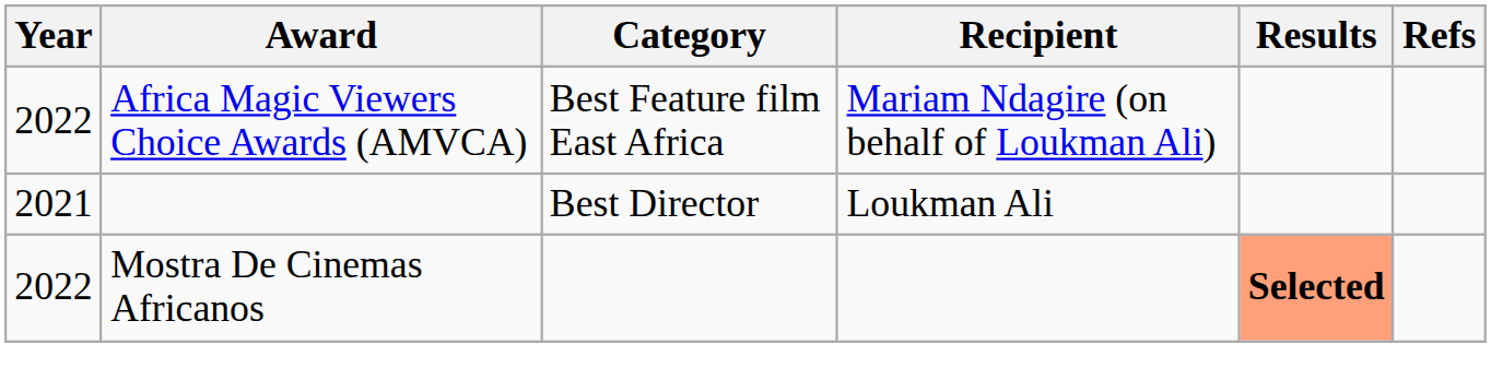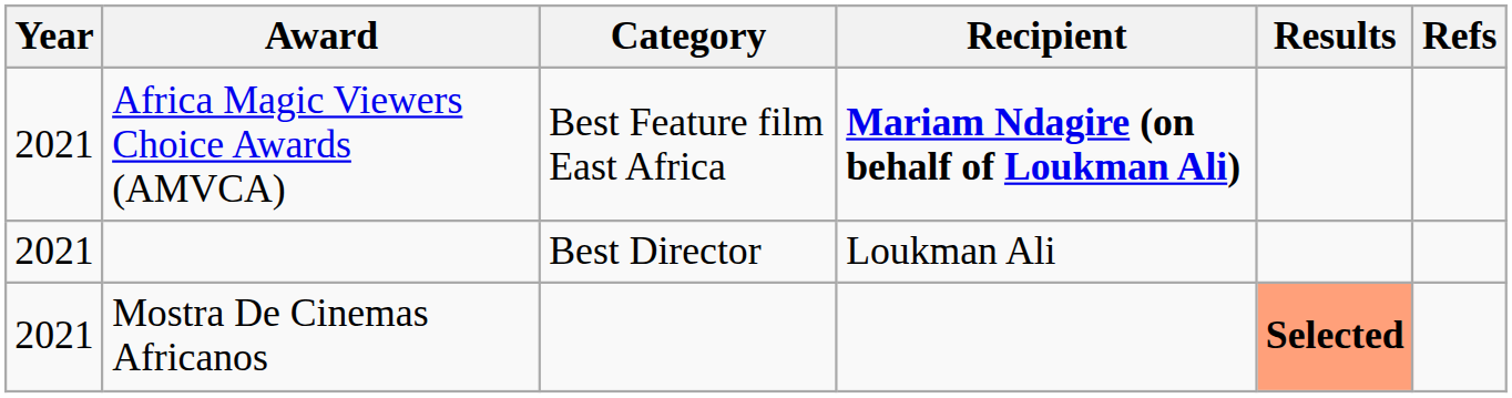Africa Magic Viewers Choice Awards (AMVCA) | Year: 2022 -> 2021
Africa Magic Viewers Choice Awards (AMVCA) | Recipient: normal -> bold
Mostra De Cinemas Africanos | Year: 2022 -> 2021
